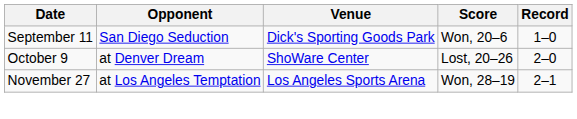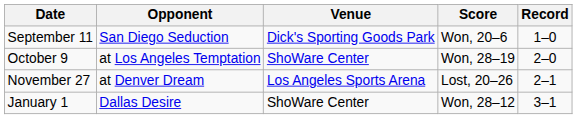October 9 | Opponent: at Denver Dream -> at Los Angeles Temptation
October 9 | Score: Lost, 20–26 -> Won, 28–19
November 27 | Opponent: at Los Angeles Temptation -> at Denver Dream
November 27 | Score: Won, 28–19 -> Lost, 20–26
+ row: January 1 | Dallas Desire | ShoWare Center | Won, 28–12 | 3–1
